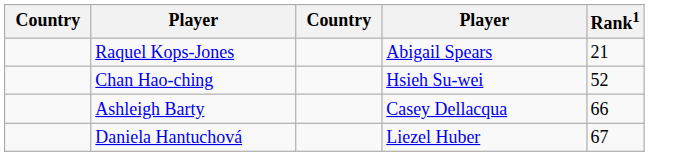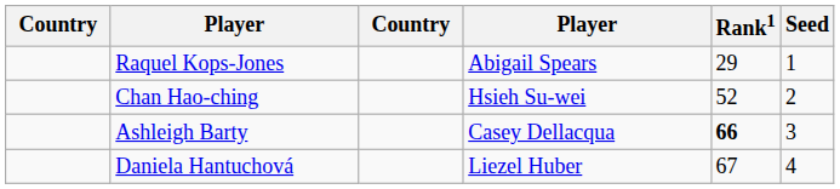+ column: Seed | 1 | 2 | 3 | 4
Raquel Kops-Jones | Rank1: 21 -> 29
Ashleigh Barty | Rank1: normal -> bold
